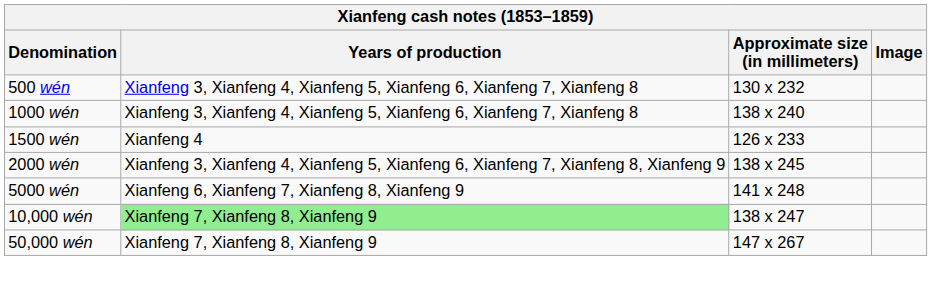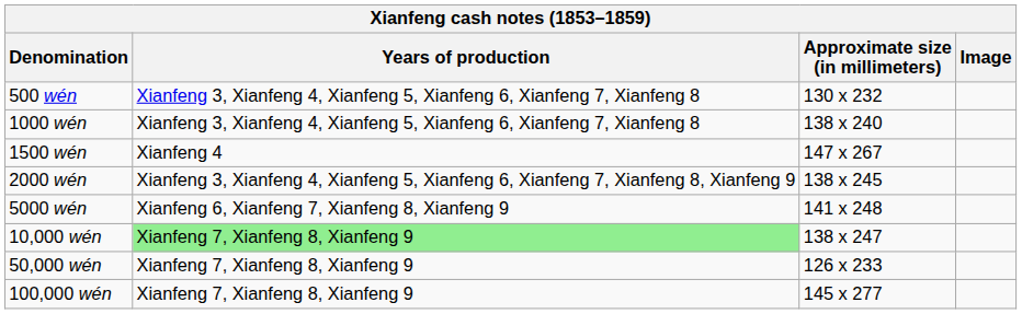1500 wén | Approximate size (in millimeters): 126 x 233 -> 147 x 267
50,000 wén | Approximate size (in millimeters): 147 x 267 -> 126 x 233
+ row: 100,000 wén | Xianfeng 7, Xianfeng 8, Xianfeng 9 | 145 x 277
